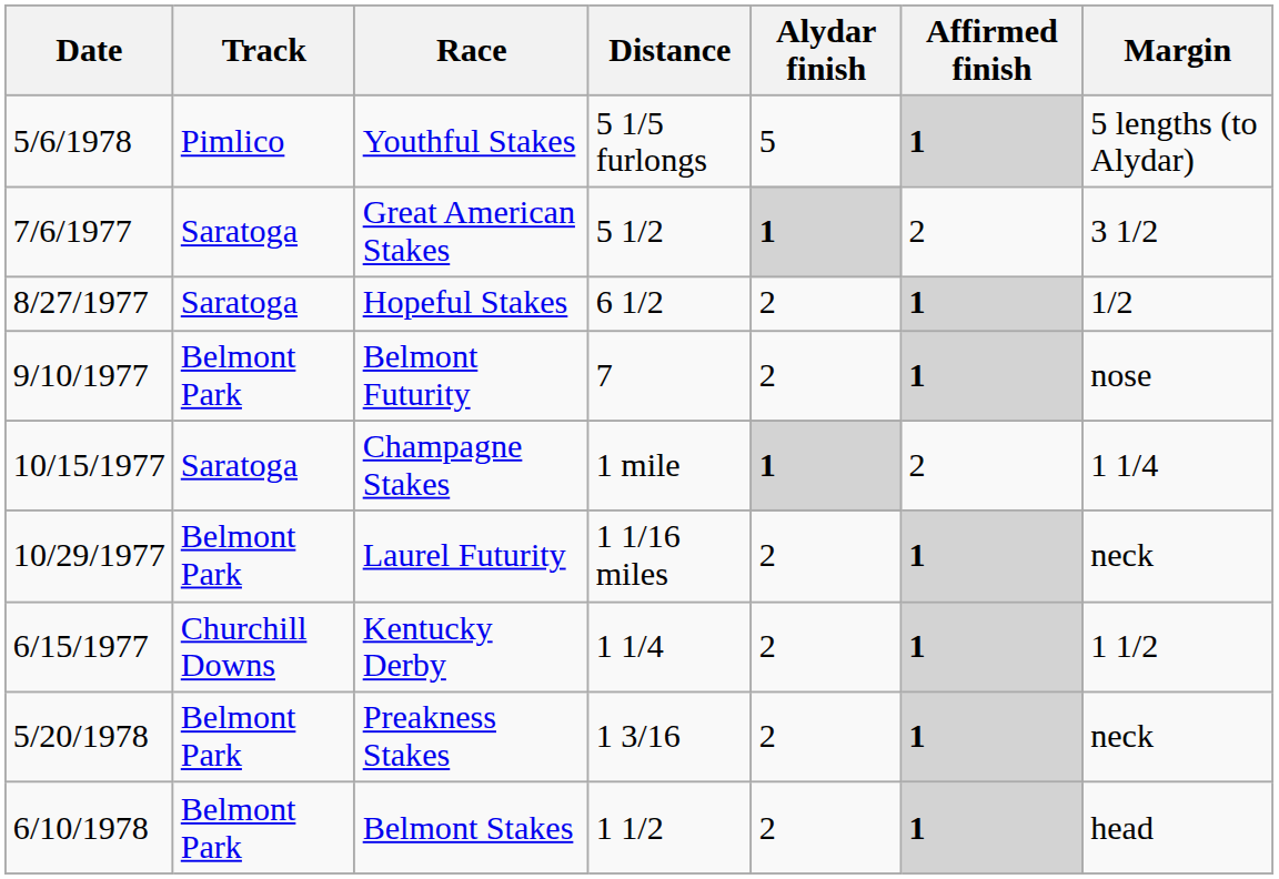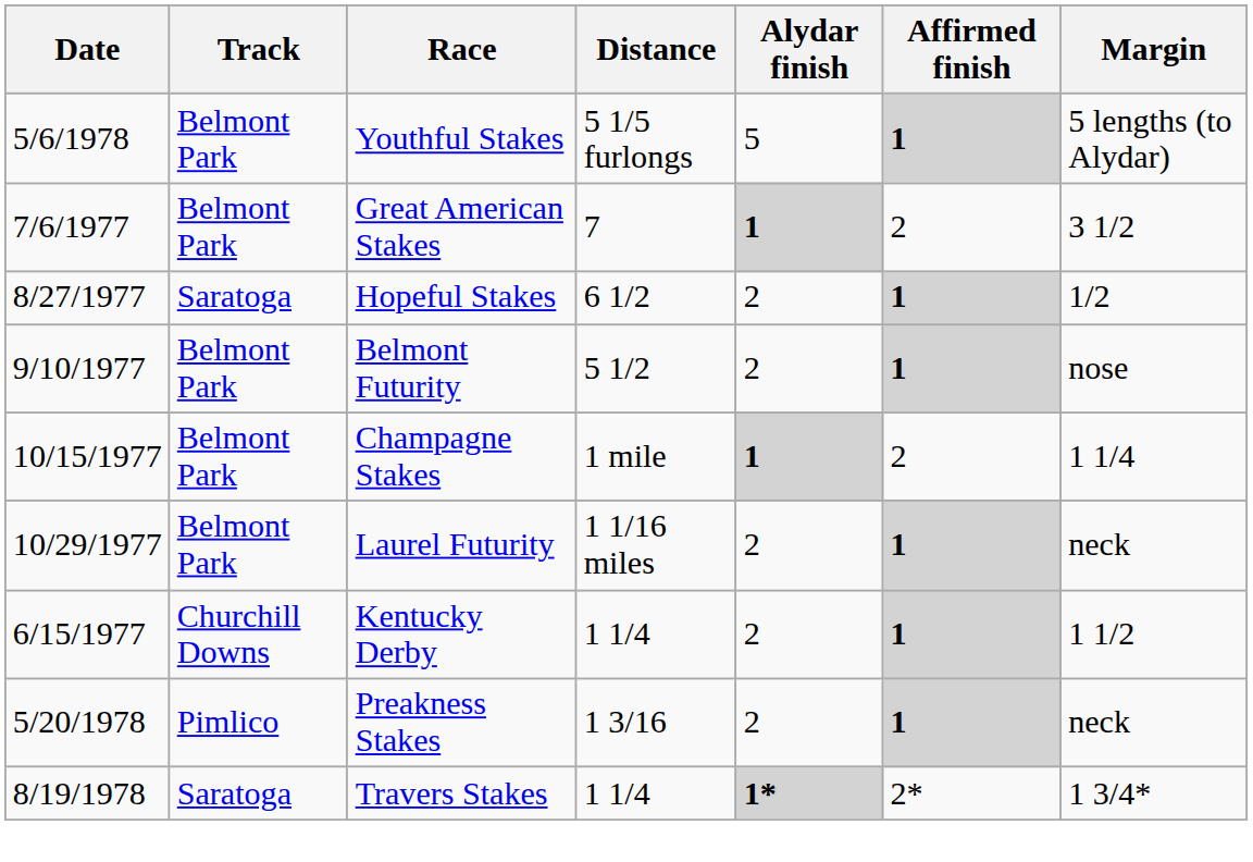Youthful Stakes | Track: Pimlico -> Belmont Park
Great American Stakes | Track: Saratoga -> Belmont Park
Great American Stakes | Distance: 5 1/2 -> 7
Belmont Futurity | Distance: 7 -> 5 1/2
Champagne Stakes | Track: Saratoga -> Belmont Park
Preakness Stakes | Track: Belmont Park -> Pimlico
- row: 6/10/1978 | Belmont Park | Belmont Stakes | 1 1/2 | 2 | 1 | head
+ row: 8/19/1978 | Saratoga | Travers Stakes | 1 1/4 | 1* | 2* | 1 3/4*
